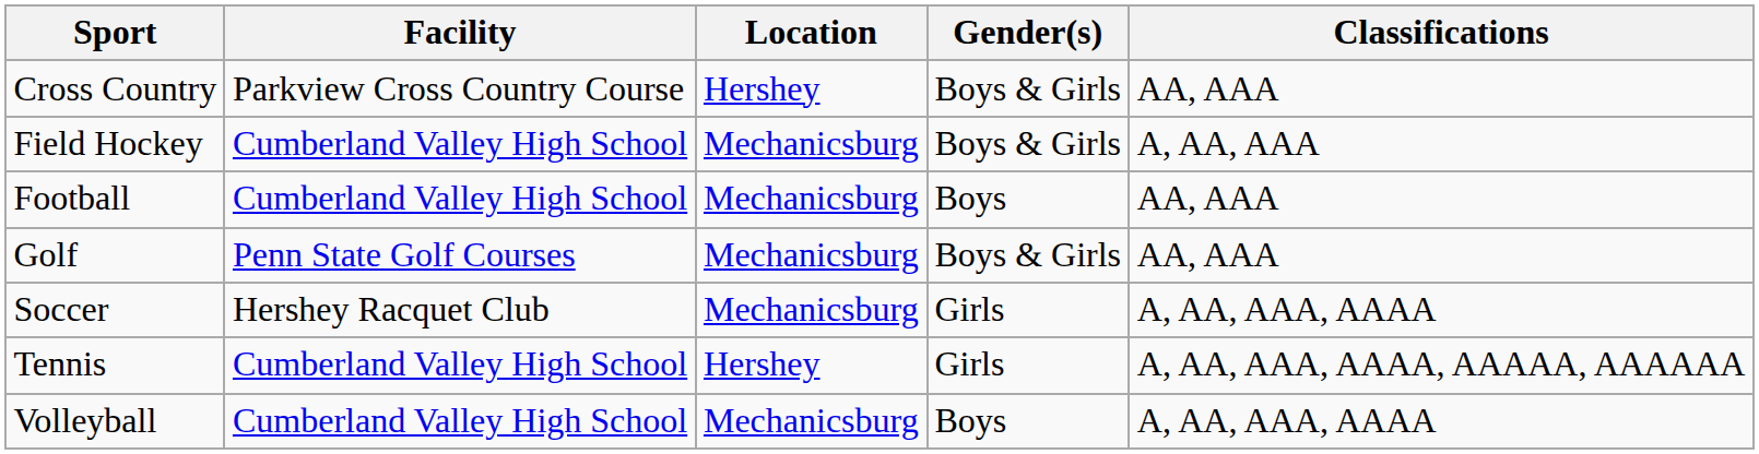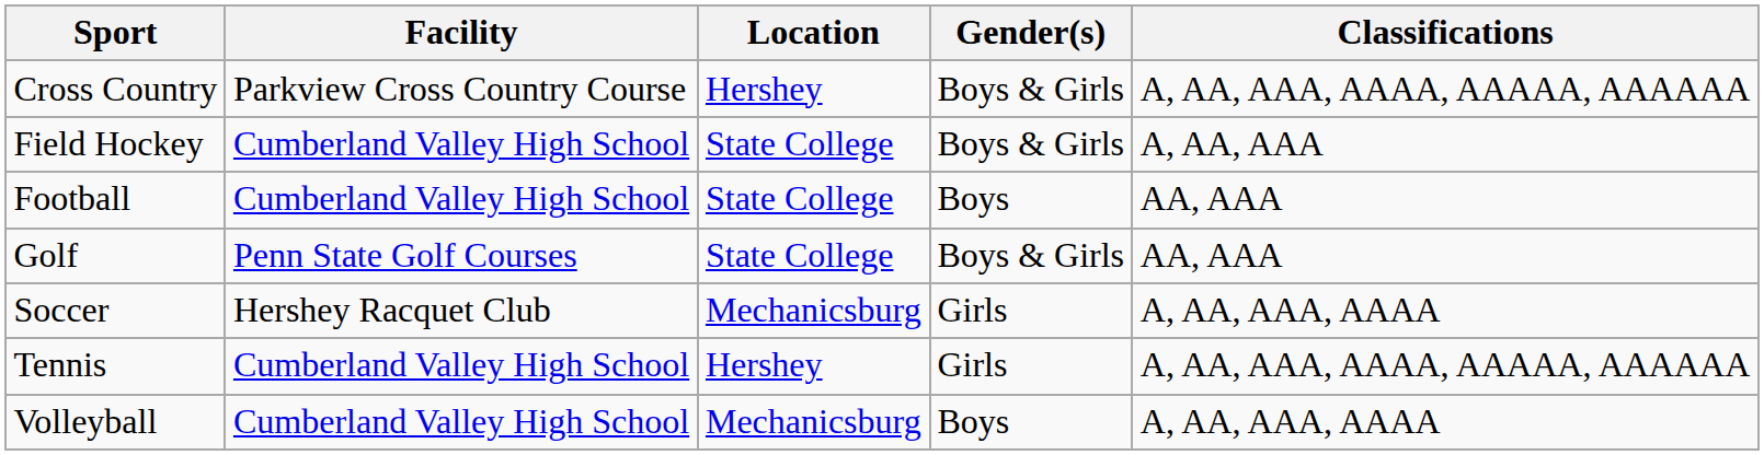Cross Country | Classifications: AA, AAA -> A, AA, AAA, AAAA, AAAAA, AAAAAA
Field Hockey | Location: Mechanicsburg -> State College
Football | Location: Mechanicsburg -> State College
Golf | Location: Mechanicsburg -> State College
